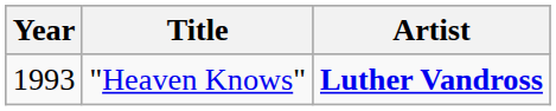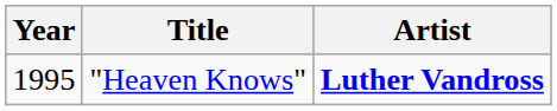"Heaven Knows" | Year: 1993 -> 1995
